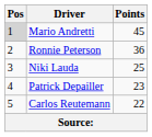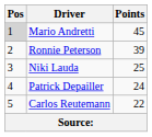Ronnie Peterson | Points: 36 -> 39
Patrick Depailler | Points: 23 -> 24
